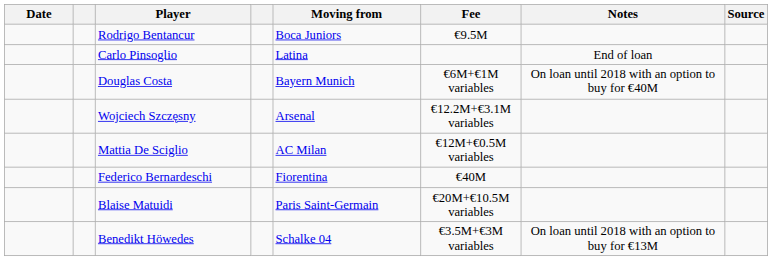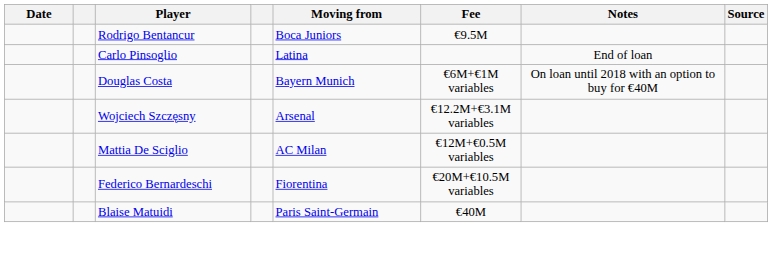Federico Bernardeschi | Fee: €40M -> €20M+€10.5M variables
Blaise Matuidi | Fee: €20M+€10.5M variables -> €40M
- row: Benedikt Höwedes | Schalke 04 | €3.5M+€3M variables | On loan until 2018 with an option to buy for €13M
